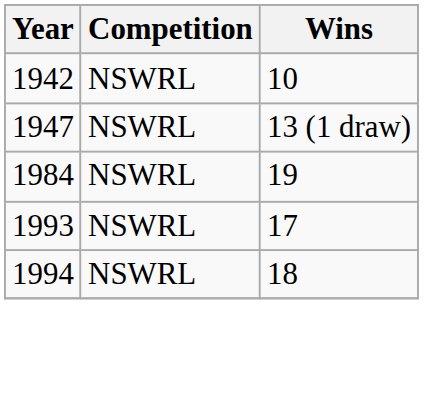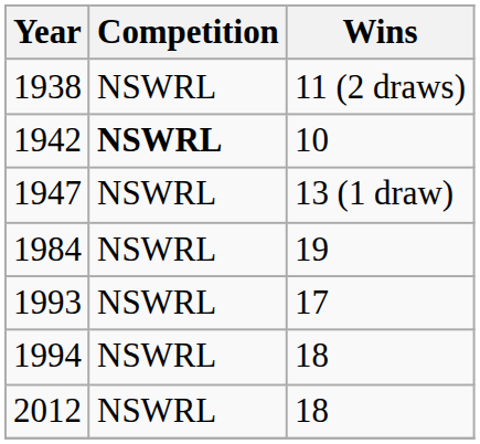+ row: 1938 | NSWRL | 11 (2 draws)
1942 | Competition: normal -> bold
+ row: 2012 | NSWRL | 18
